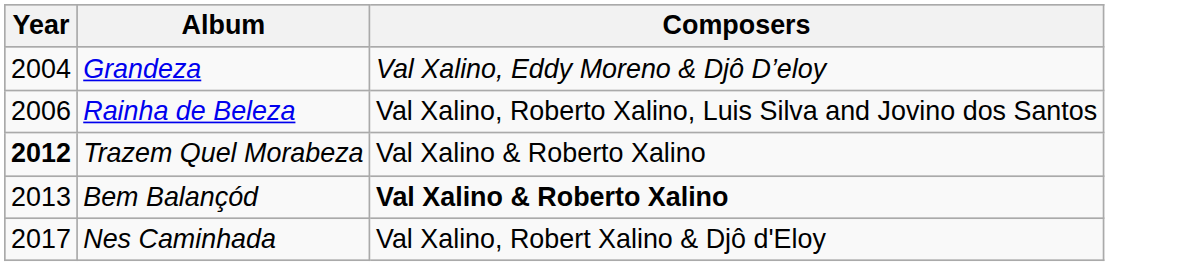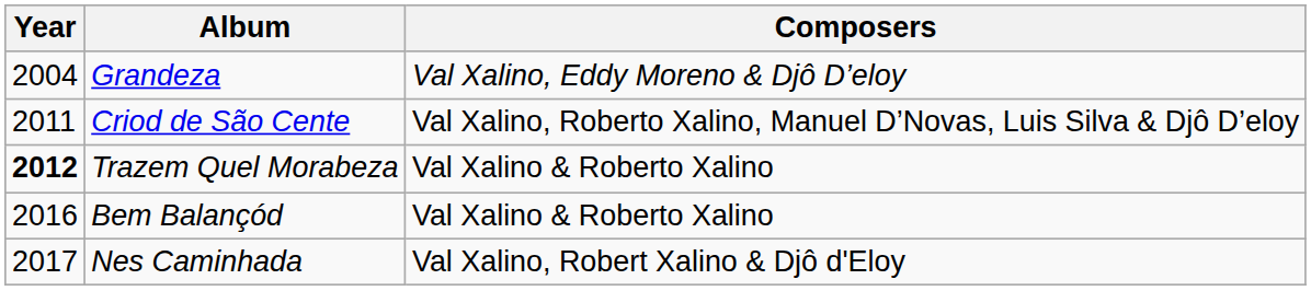- row: 2006 | Rainha de Beleza | Val Xalino, Roberto Xalino, Luis Silva and Jovino dos Santos
+ row: 2011 | Criod de São Cente | Val Xalino, Roberto Xalino, Manuel D’Novas, Luis Silva & Djô D’eloy
Bem Balançód | Year: 2013 -> 2016
Bem Balançód | Composers: bold -> normal
